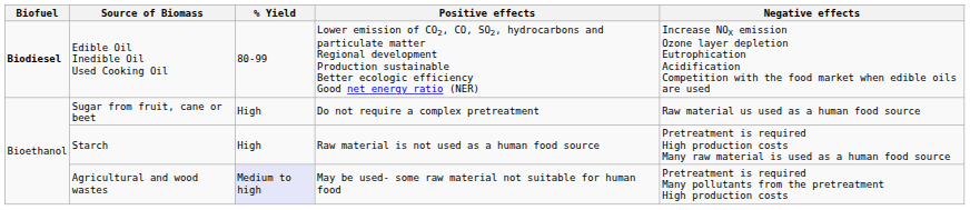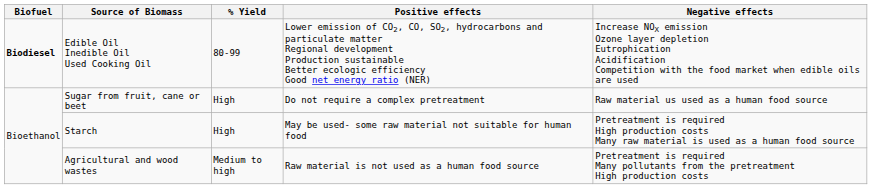Starch | Positive effects: Raw material is not used as a human food source -> May be used- some raw material not suitable for human food
Agricultural and wood wastes | % Yield: lavender background -> no background
Agricultural and wood wastes | Positive effects: May be used- some raw material not suitable for human food -> Raw material is not used as a human food source
